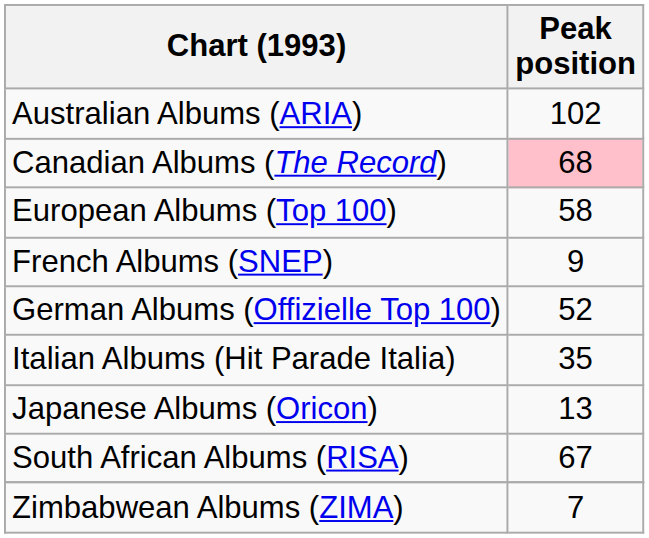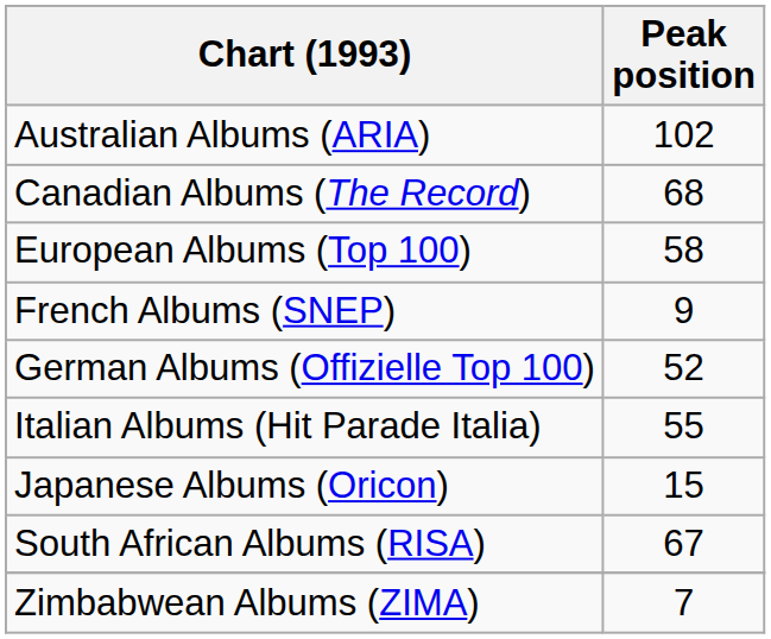Canadian Albums (The Record) | Peak position: pink background -> no background
Italian Albums (Hit Parade Italia) | Peak position: 35 -> 55
Japanese Albums (Oricon) | Peak position: 13 -> 15
